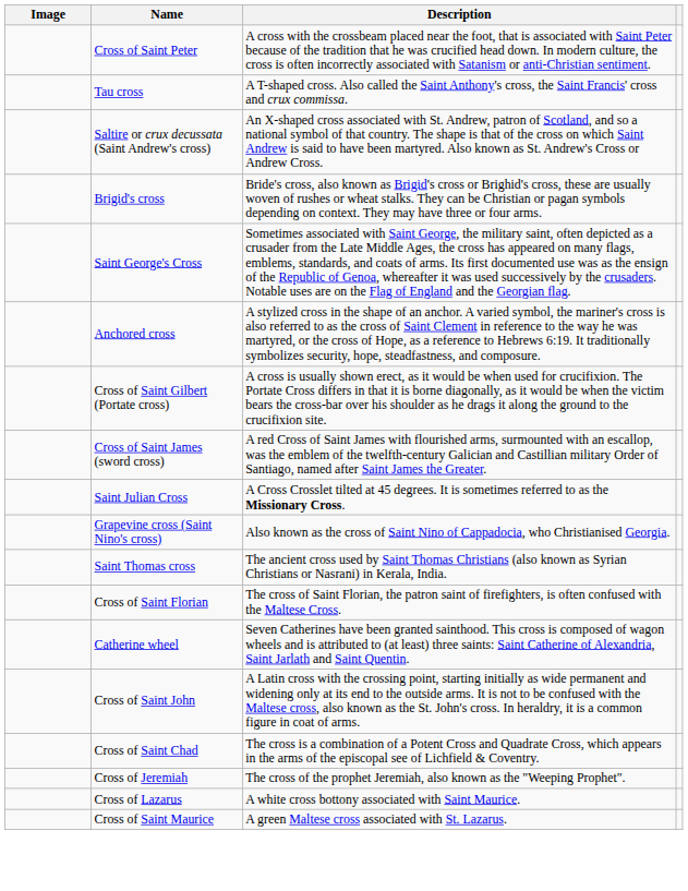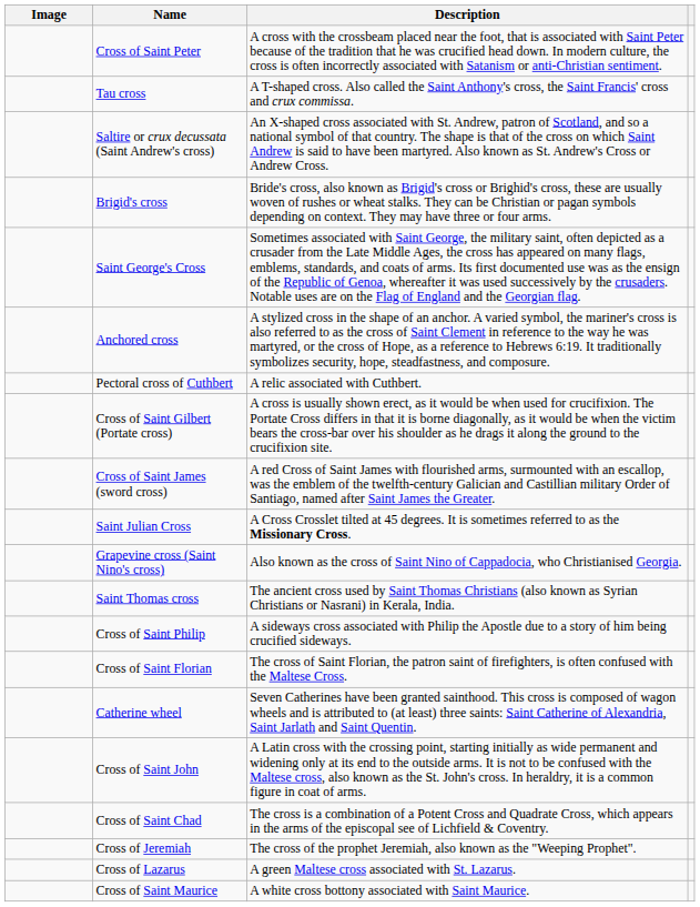+ row: Pectoral cross of Cuthbert | A relic associated with Cuthbert.
+ row: Cross of Saint Philip | A sideways cross associated with Philip the Apostle due to a story of him being crucified sideways.
Cross of Lazarus | Description: A white cross bottony associated with Saint Maurice. -> A green Maltese cross associated with St. Lazarus.
Cross of Saint Maurice | Description: A green Maltese cross associated with St. Lazarus. -> A white cross bottony associated with Saint Maurice.
